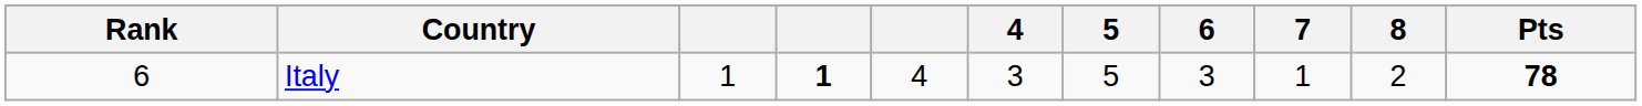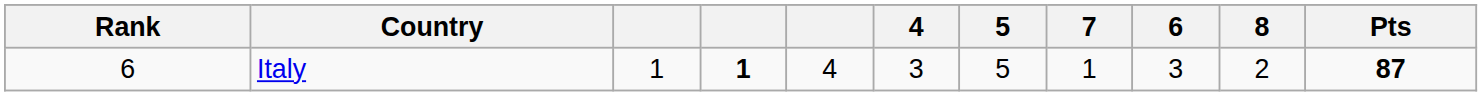columns swapped: 6 <-> 7
Italy | Pts: 78 -> 87
